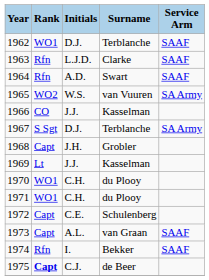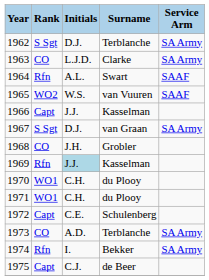1962 | Rank: WO1 -> S Sgt
1962 | Service Arm: SAAF -> SA Army
1963 | Rank: Rfn -> CO
1963 | Service Arm: SAAF -> SA Army
1964 | Initials: A.D. -> A.L.
1965 | Service Arm: SA Army -> SAAF
1966 | Rank: CO -> Capt
1967 | Surname: Terblanche -> van Graan
1968 | Rank: Capt -> CO
1969 | Rank: Lt -> Rfn
1969 | Initials: no background -> lightblue background
1973 | Rank: Capt -> CO
1973 | Initials: A.L. -> A.D.
1973 | Surname: van Graan -> Terblanche
1973 | Service Arm: SAAF -> SA Army
1974 | Service Arm: SAAF -> SA Army
1975 | Rank: bold -> normal
